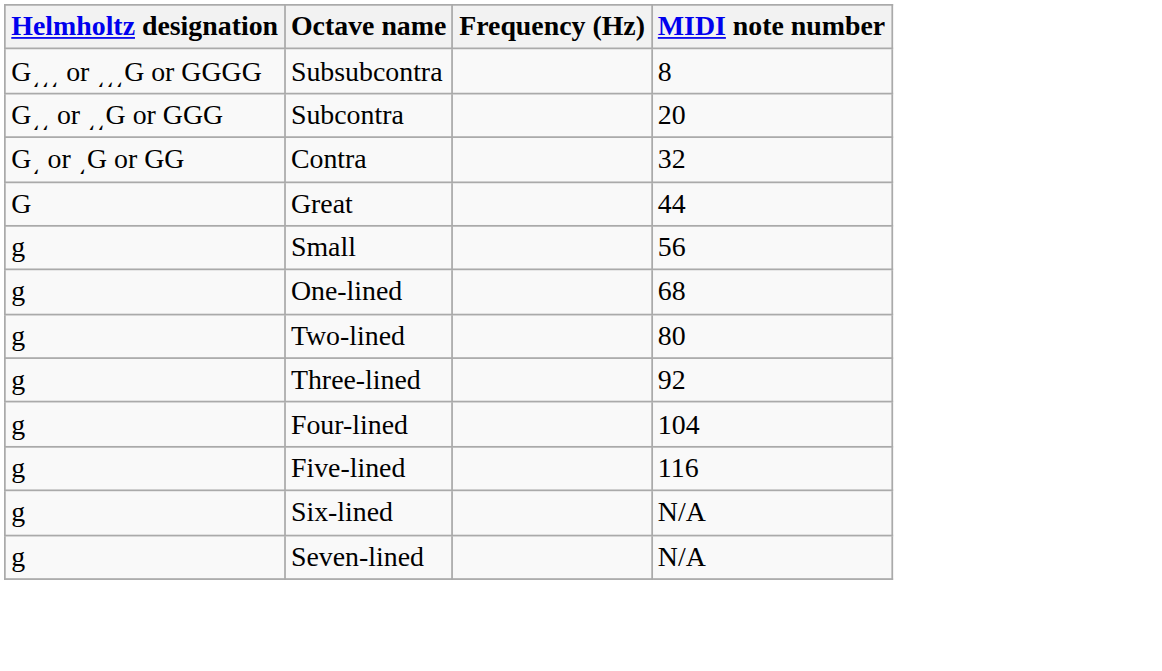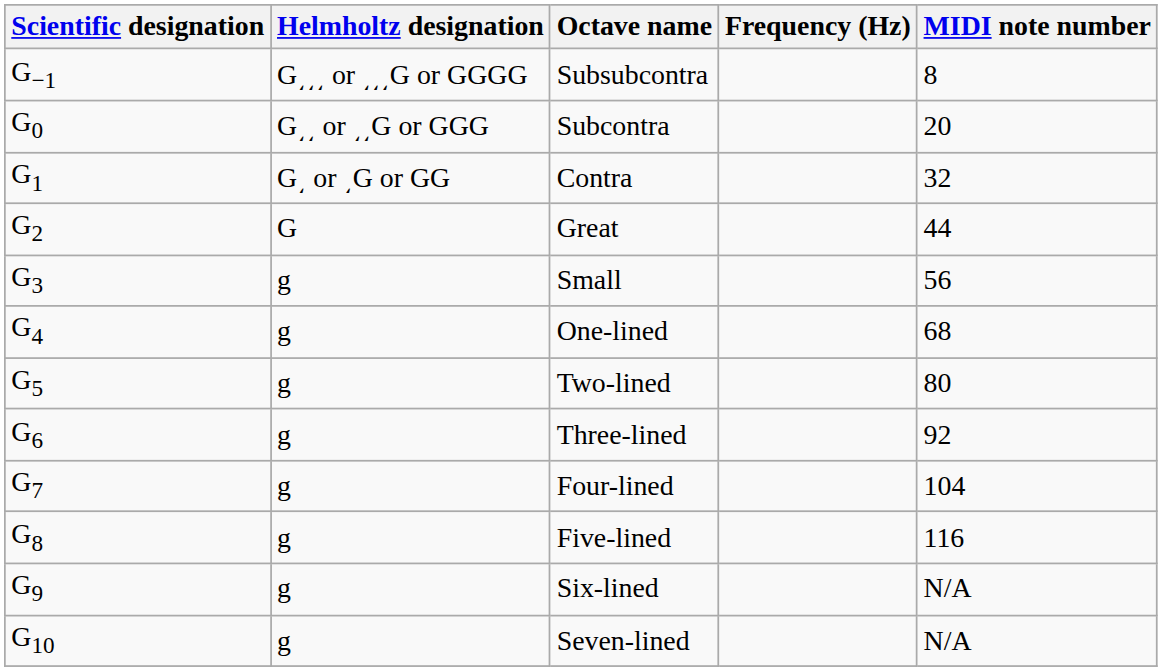+ column: Scientific designation | G−1 | G0 | G1 | G2 | G3 | G4 | G5 | G6 | G7 | G8 | G9 | G10
